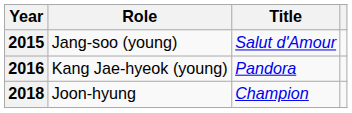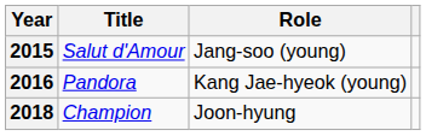columns swapped: Title <-> Role
